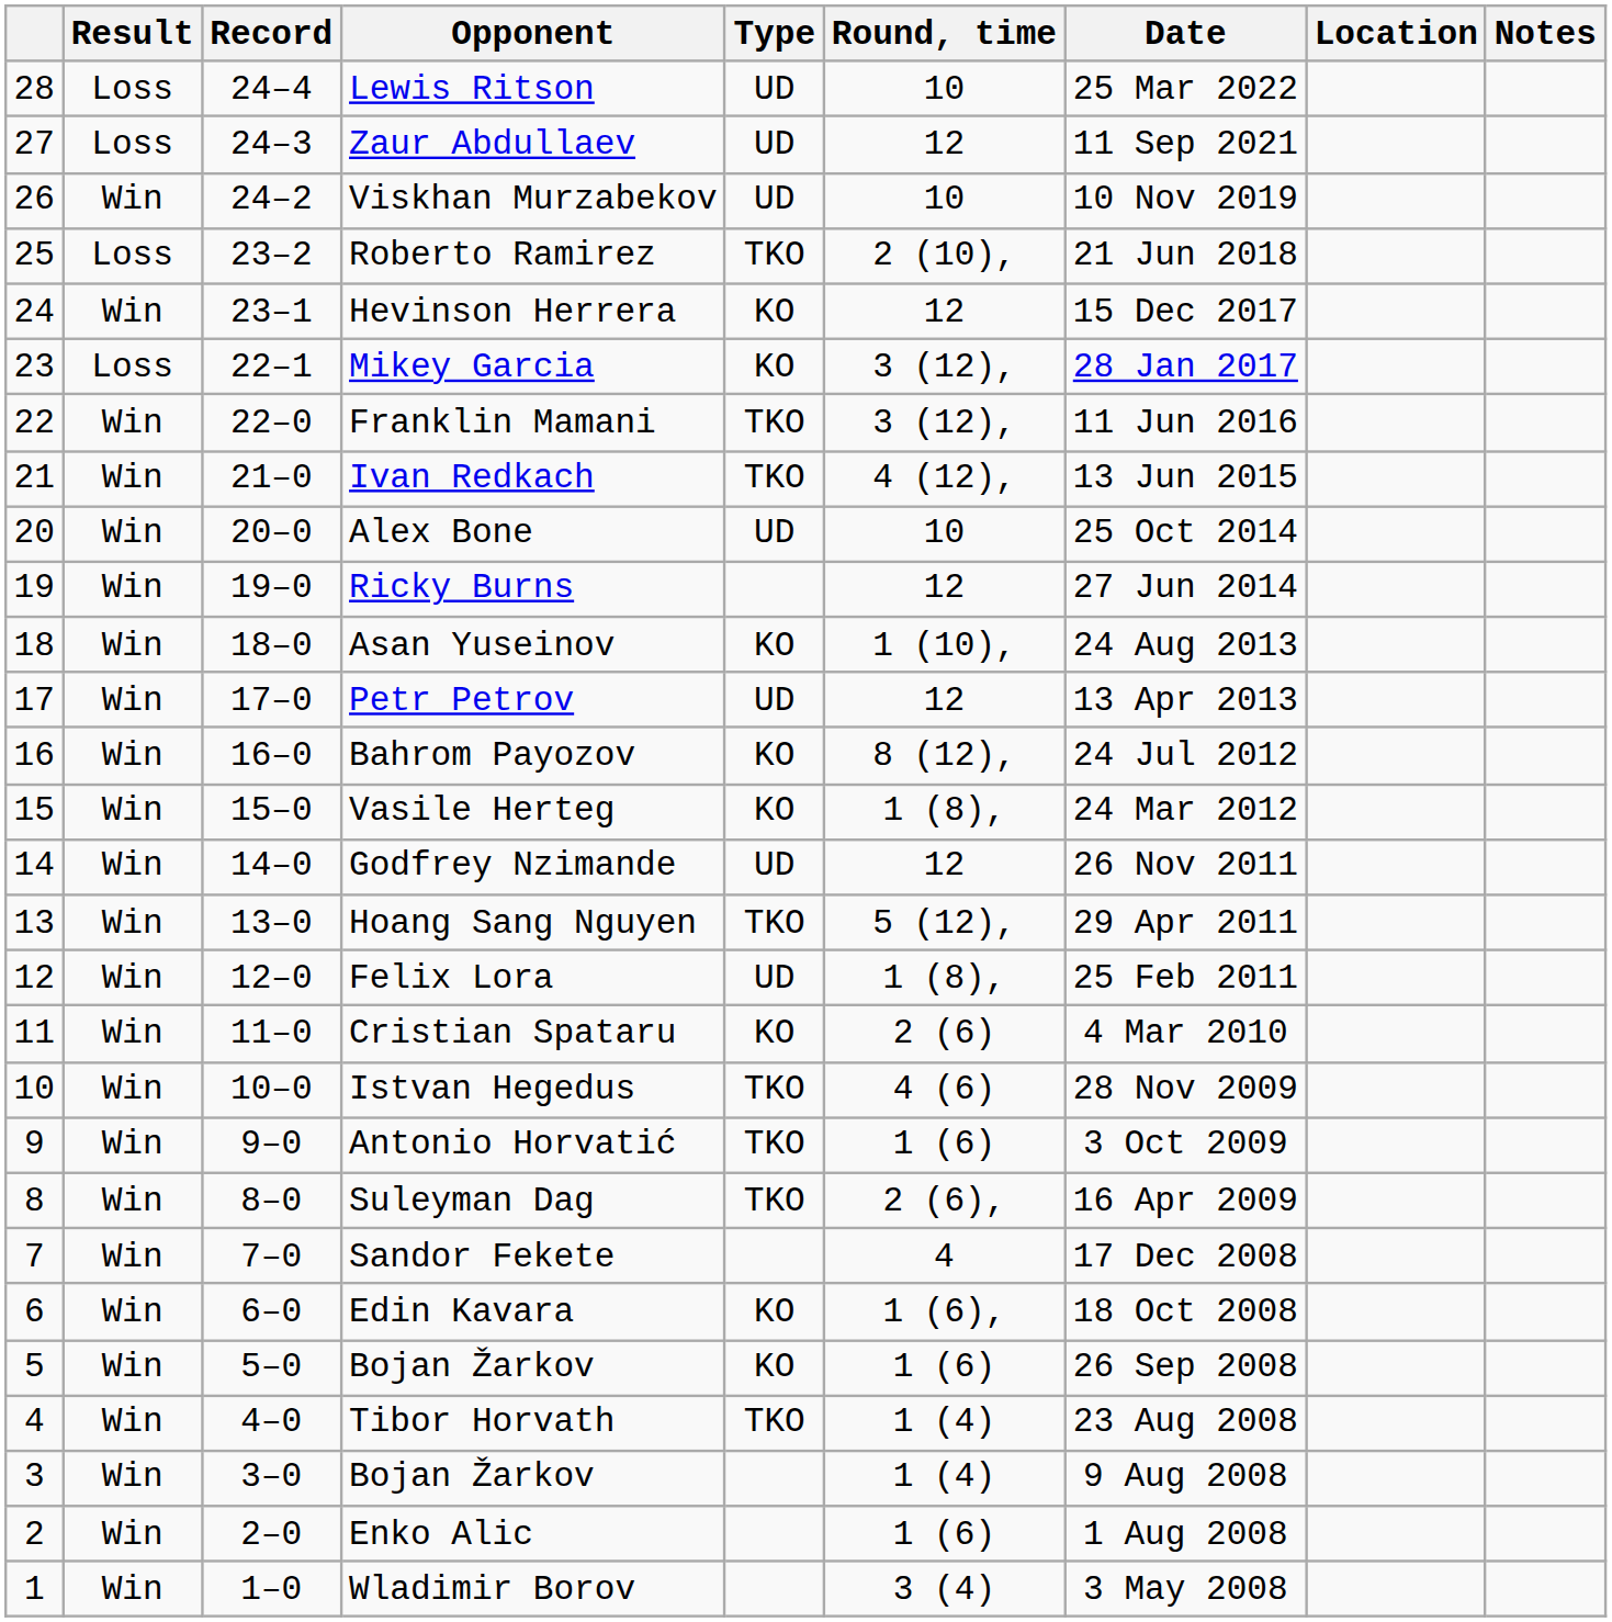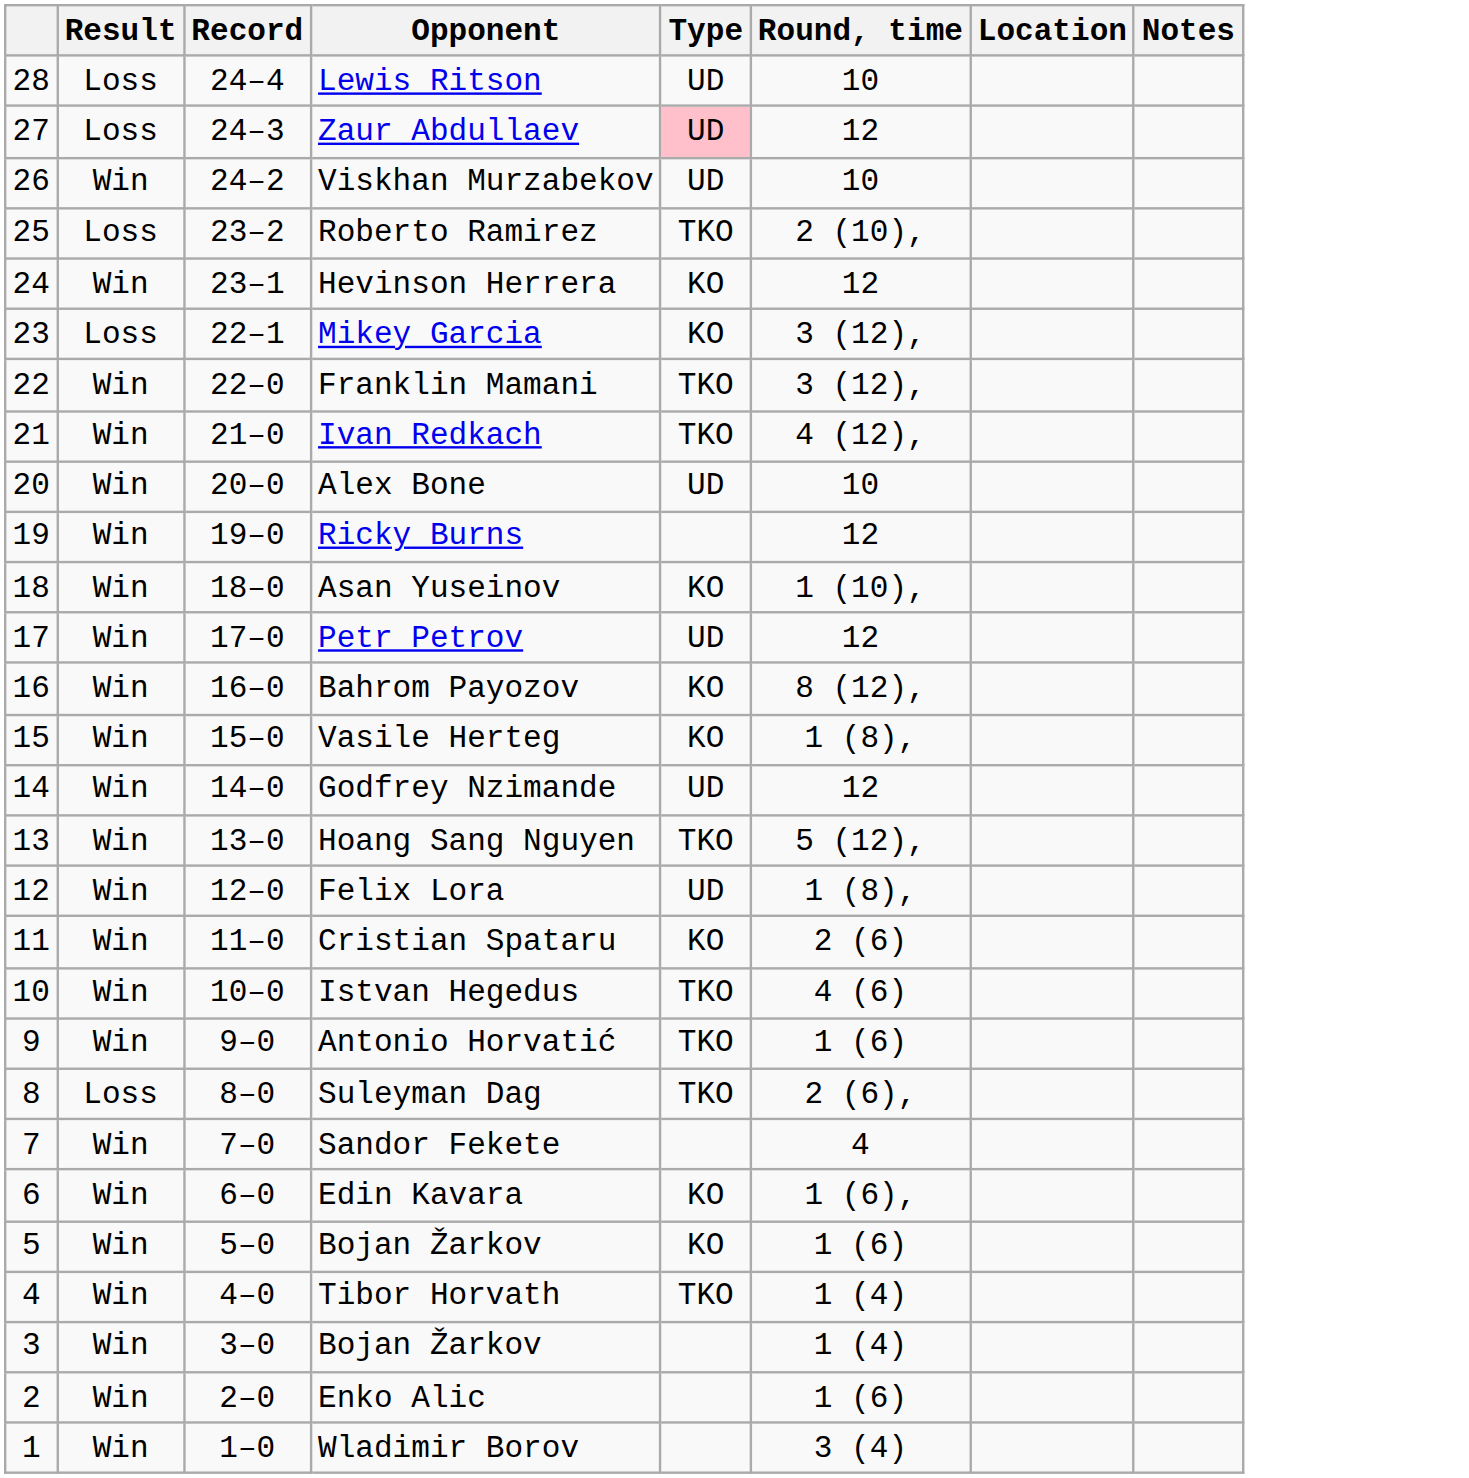- column: Date | 25 Mar 2022 | 11 Sep 2021 | 10 Nov 2019 | 21 Jun 2018 | 15 Dec 2017 | 28 Jan 2017 | 11 Jun 2016 | 13 Jun 2015 | 25 Oct 2014 | 27 Jun 2014 | 24 Aug 2013 | 13 Apr 2013 | 24 Jul 2012 | 24 Mar 2012 | 26 Nov 2011 | 29 Apr 2011 | 25 Feb 2011 | 4 Mar 2010 | 28 Nov 2009 | 3 Oct 2009 | 16 Apr 2009 | 17 Dec 2008 | 18 Oct 2008 | 26 Sep 2008 | 23 Aug 2008 | 9 Aug 2008 | 1 Aug 2008 | 3 May 2008
Zaur Abdullaev | Type: no background -> pink background
Suleyman Dag | Result: Win -> Loss
